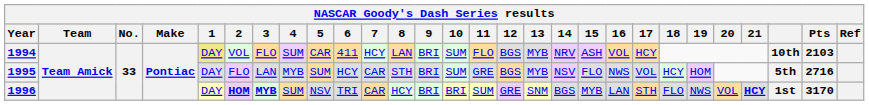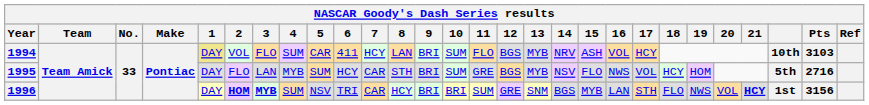1994 | Pts: 2103 -> 3103
1996 | Pts: 3170 -> 3156
